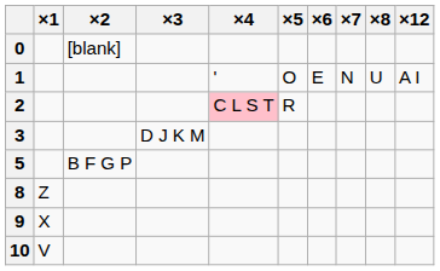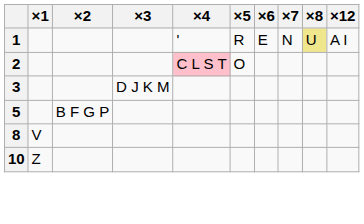- row: 0 | [blank]
1 | ×5: O -> R
1 | ×8: no background -> khaki background
2 | ×5: R -> O
8 | ×1: Z -> V
- row: 9 | X
10 | ×1: V -> Z
